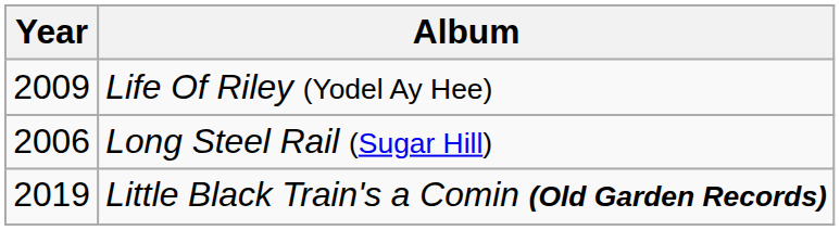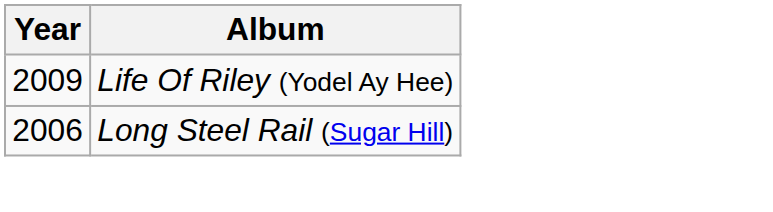- row: 2019 | Little Black Train's a Comin (Old Garden Records)
